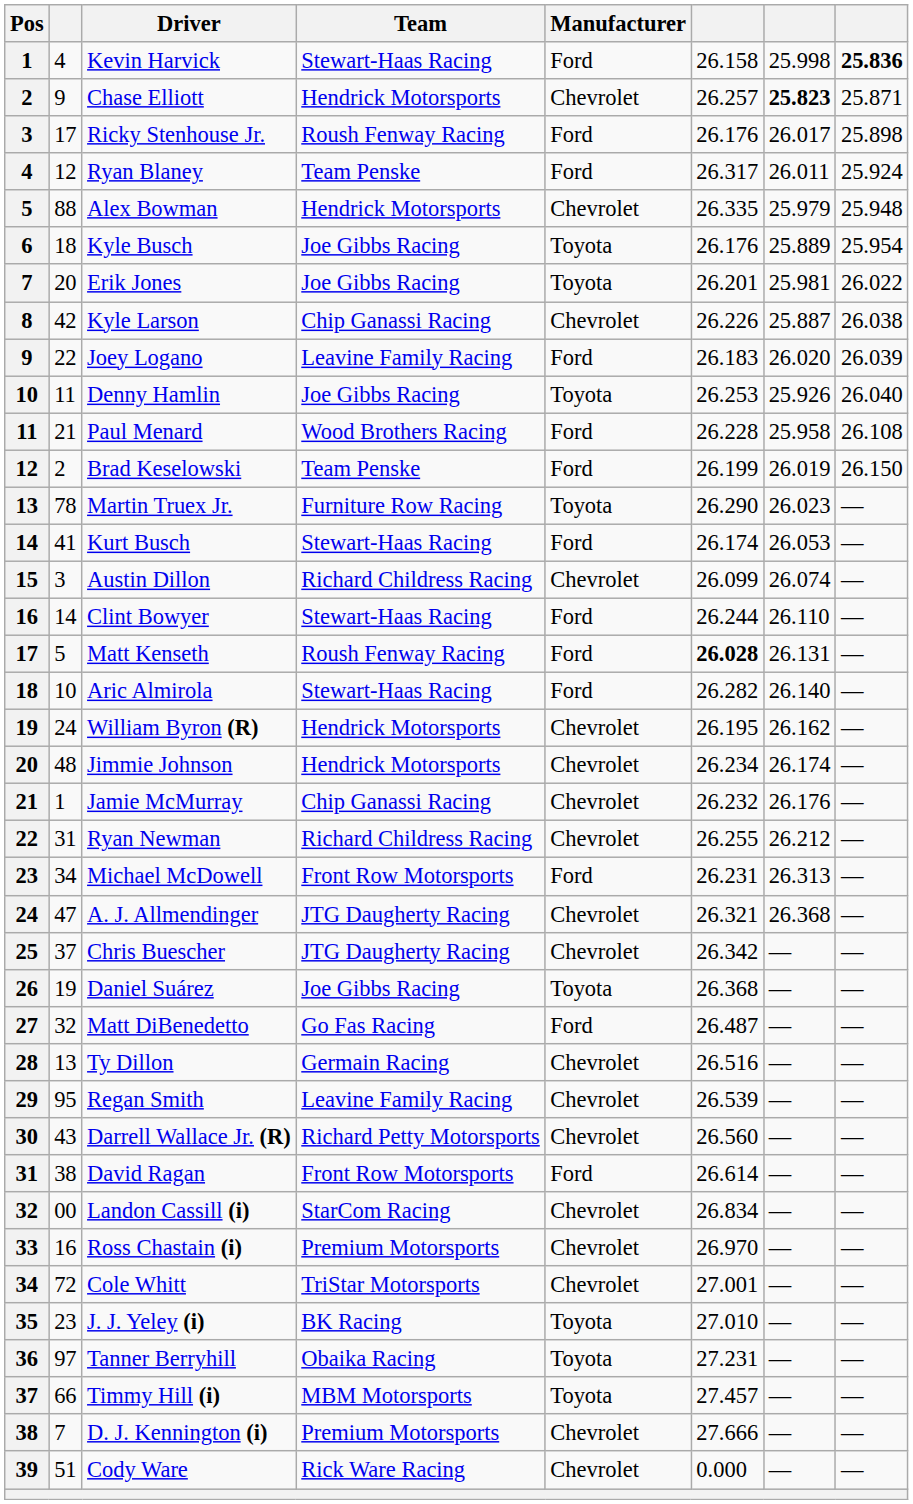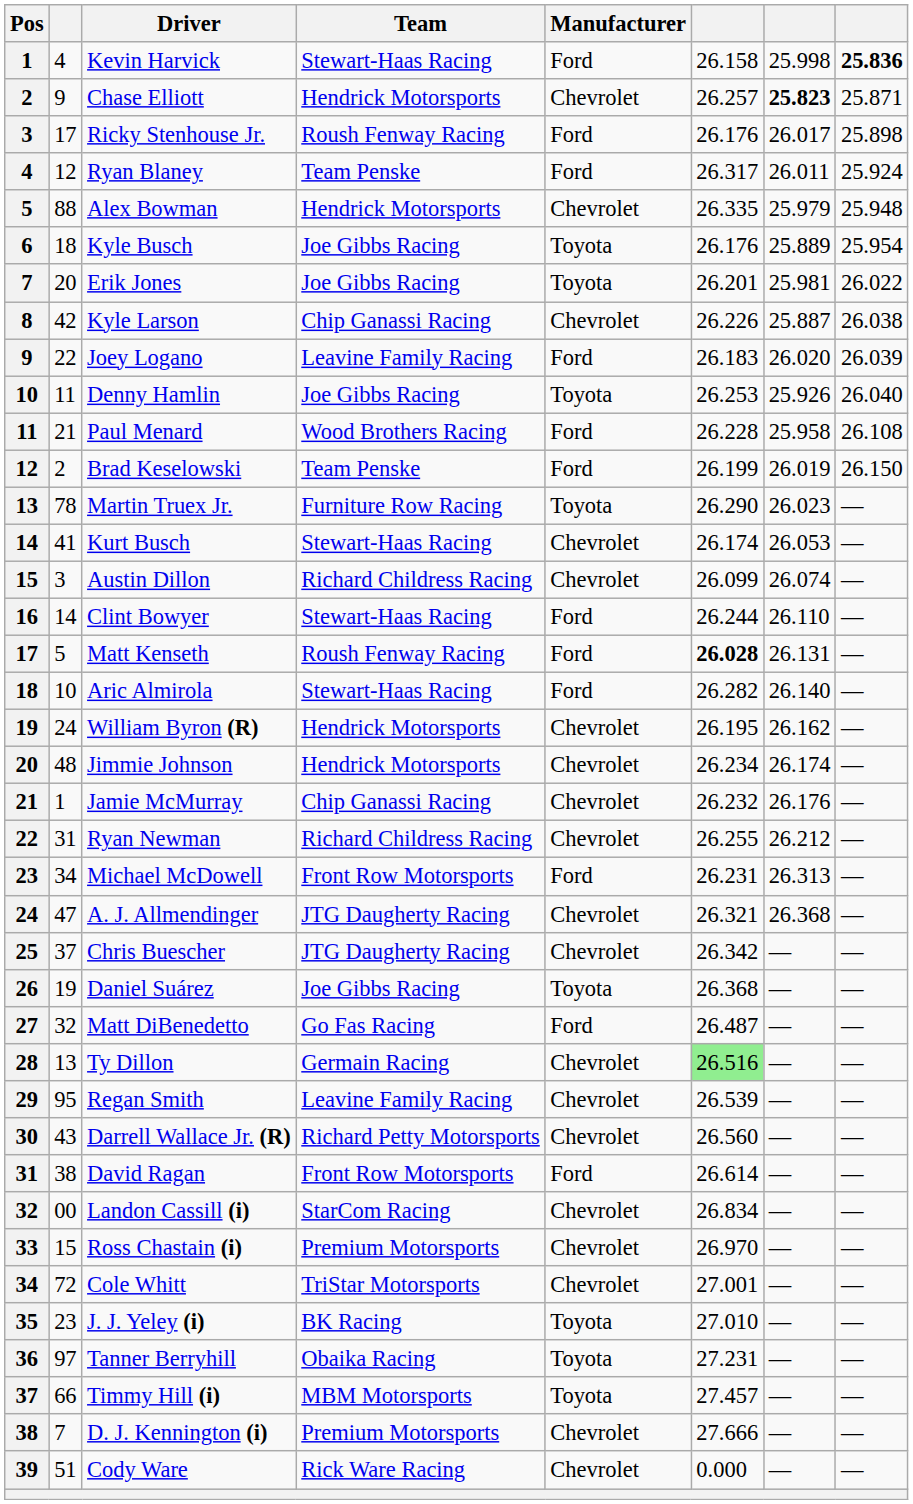Kurt Busch | Manufacturer: Ford -> Chevrolet
Ty Dillon | column 6: no background -> lightgreen background
Ross Chastain (i) | column 2: 16 -> 15
